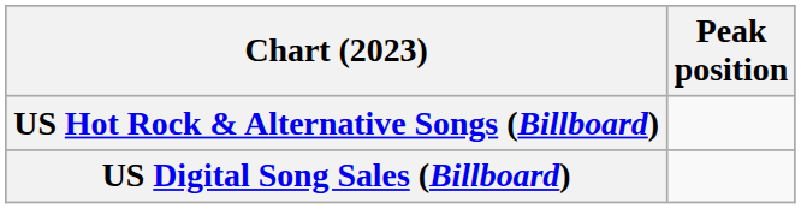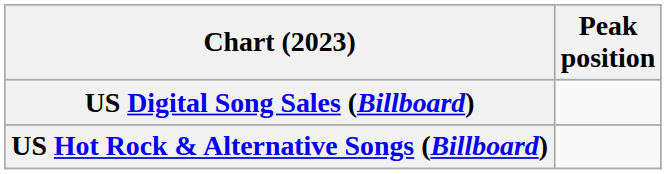rows swapped: US Digital Song Sales (Billboard) <-> US Hot Rock & Alternative Songs (Billboard)
